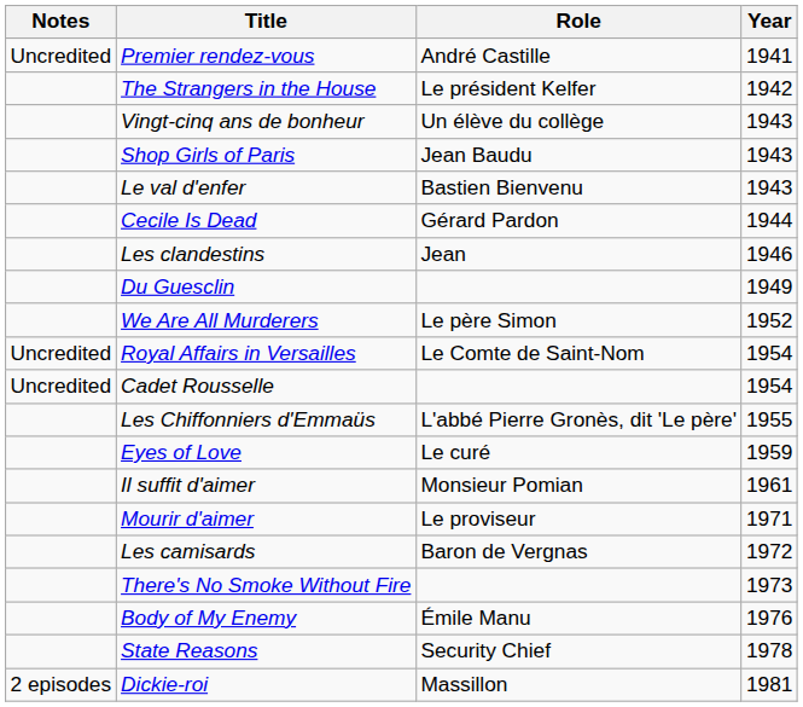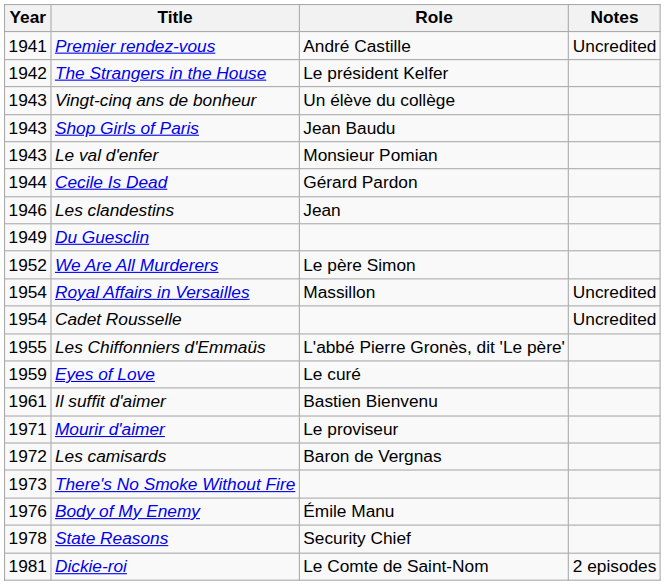columns swapped: Year <-> Notes
Le val d'enfer | Role: Bastien Bienvenu -> Monsieur Pomian
Royal Affairs in Versailles | Role: Le Comte de Saint-Nom -> Massillon
Il suffit d'aimer | Role: Monsieur Pomian -> Bastien Bienvenu
Dickie-roi | Role: Massillon -> Le Comte de Saint-Nom
